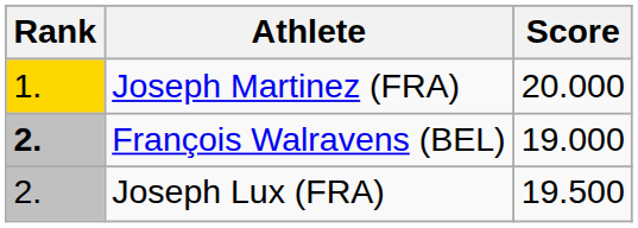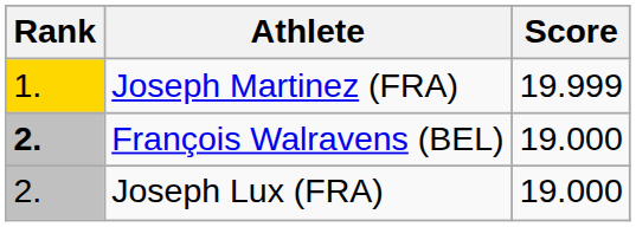Joseph Martinez (FRA) | Score: 20.000 -> 19.999
Joseph Lux (FRA) | Score: 19.500 -> 19.000
